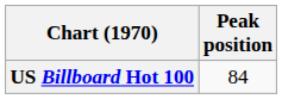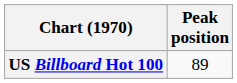US Billboard Hot 100 | Peak position: 84 -> 89
